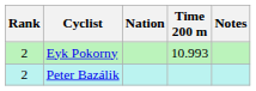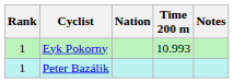Eyk Pokorny | Rank: 2 -> 1
Peter Bazálik | Rank: 2 -> 1
